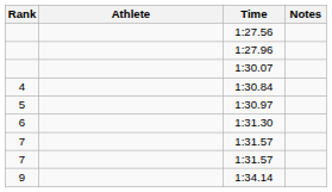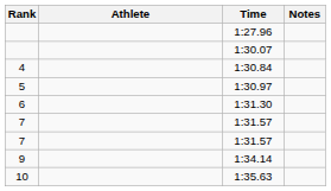- row: 1:27.56
+ row: 10 | 1:35.63
